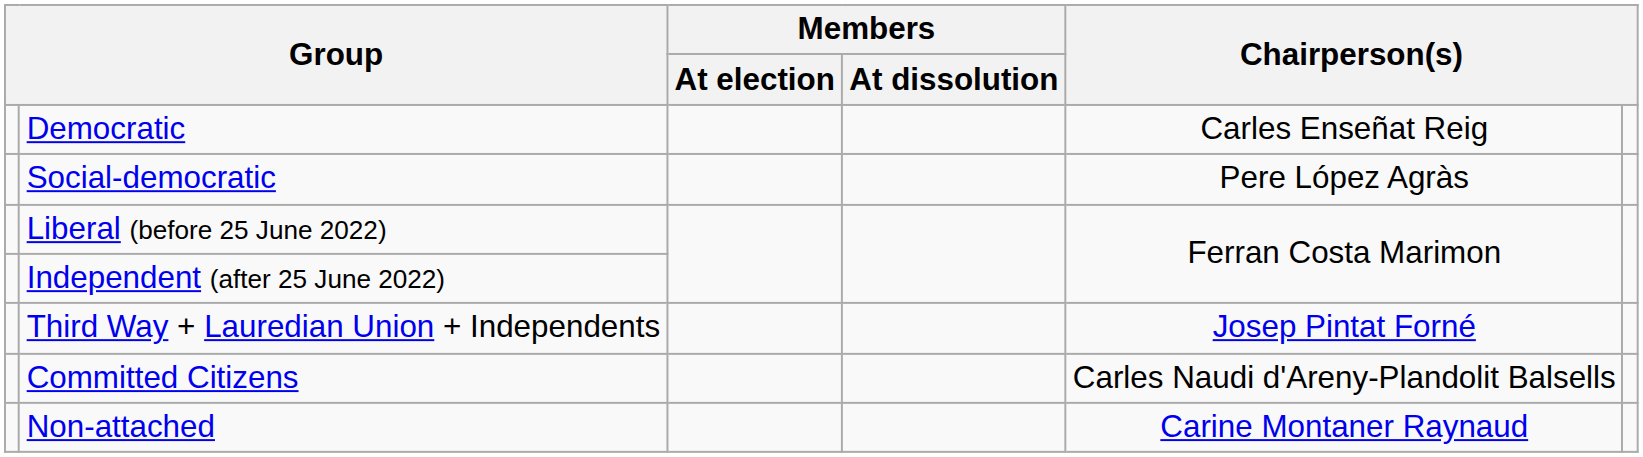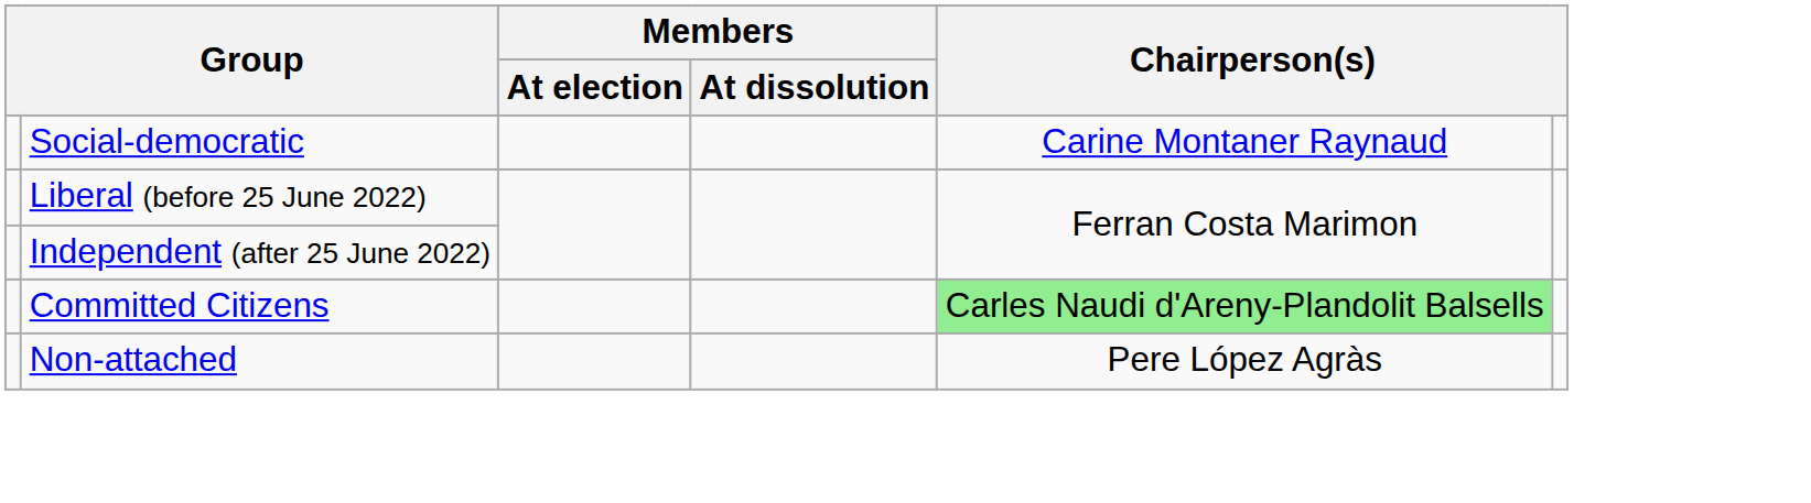- row: Democratic | Carles Enseñat Reig
Social-democratic | column 5: Pere López Agràs -> Carine Montaner Raynaud
- row: Third Way + Lauredian Union + Independents | Josep Pintat Forné
Committed Citizens | column 5: no background -> lightgreen background
Non-attached | column 5: Carine Montaner Raynaud -> Pere López Agràs
